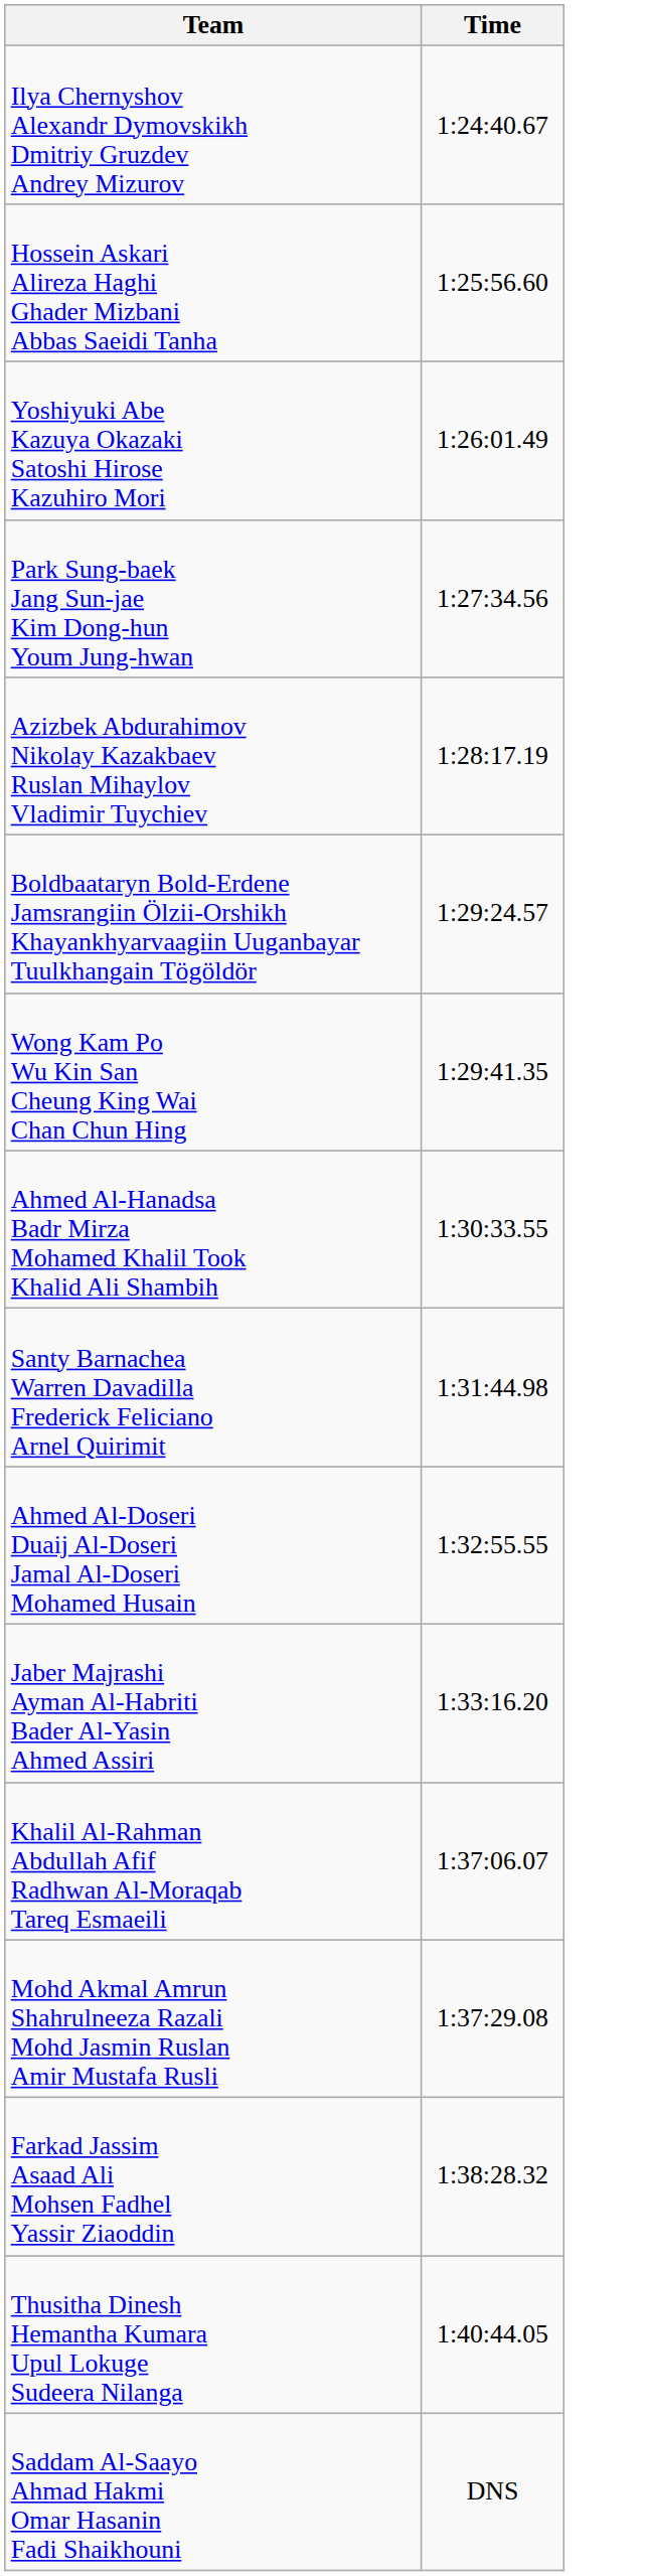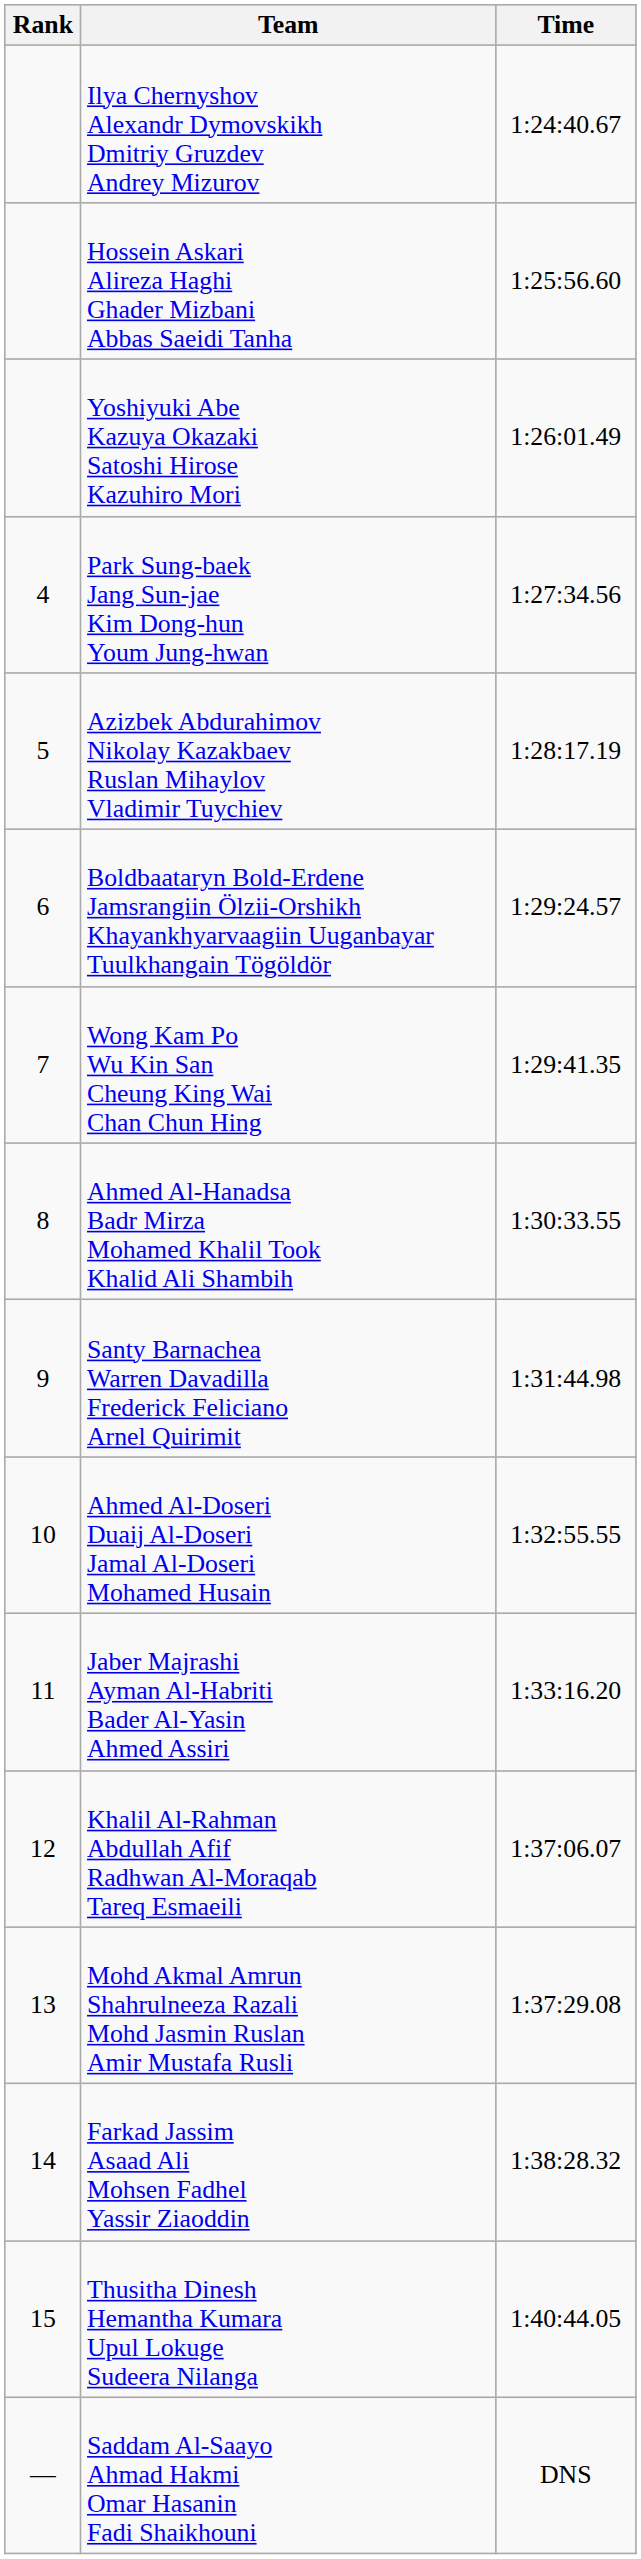+ column: Rank | 4 | 5 | 6 | 7 | 8 | 9 | 10 | 11 | 12 | 13 | 14 | 15 | —
